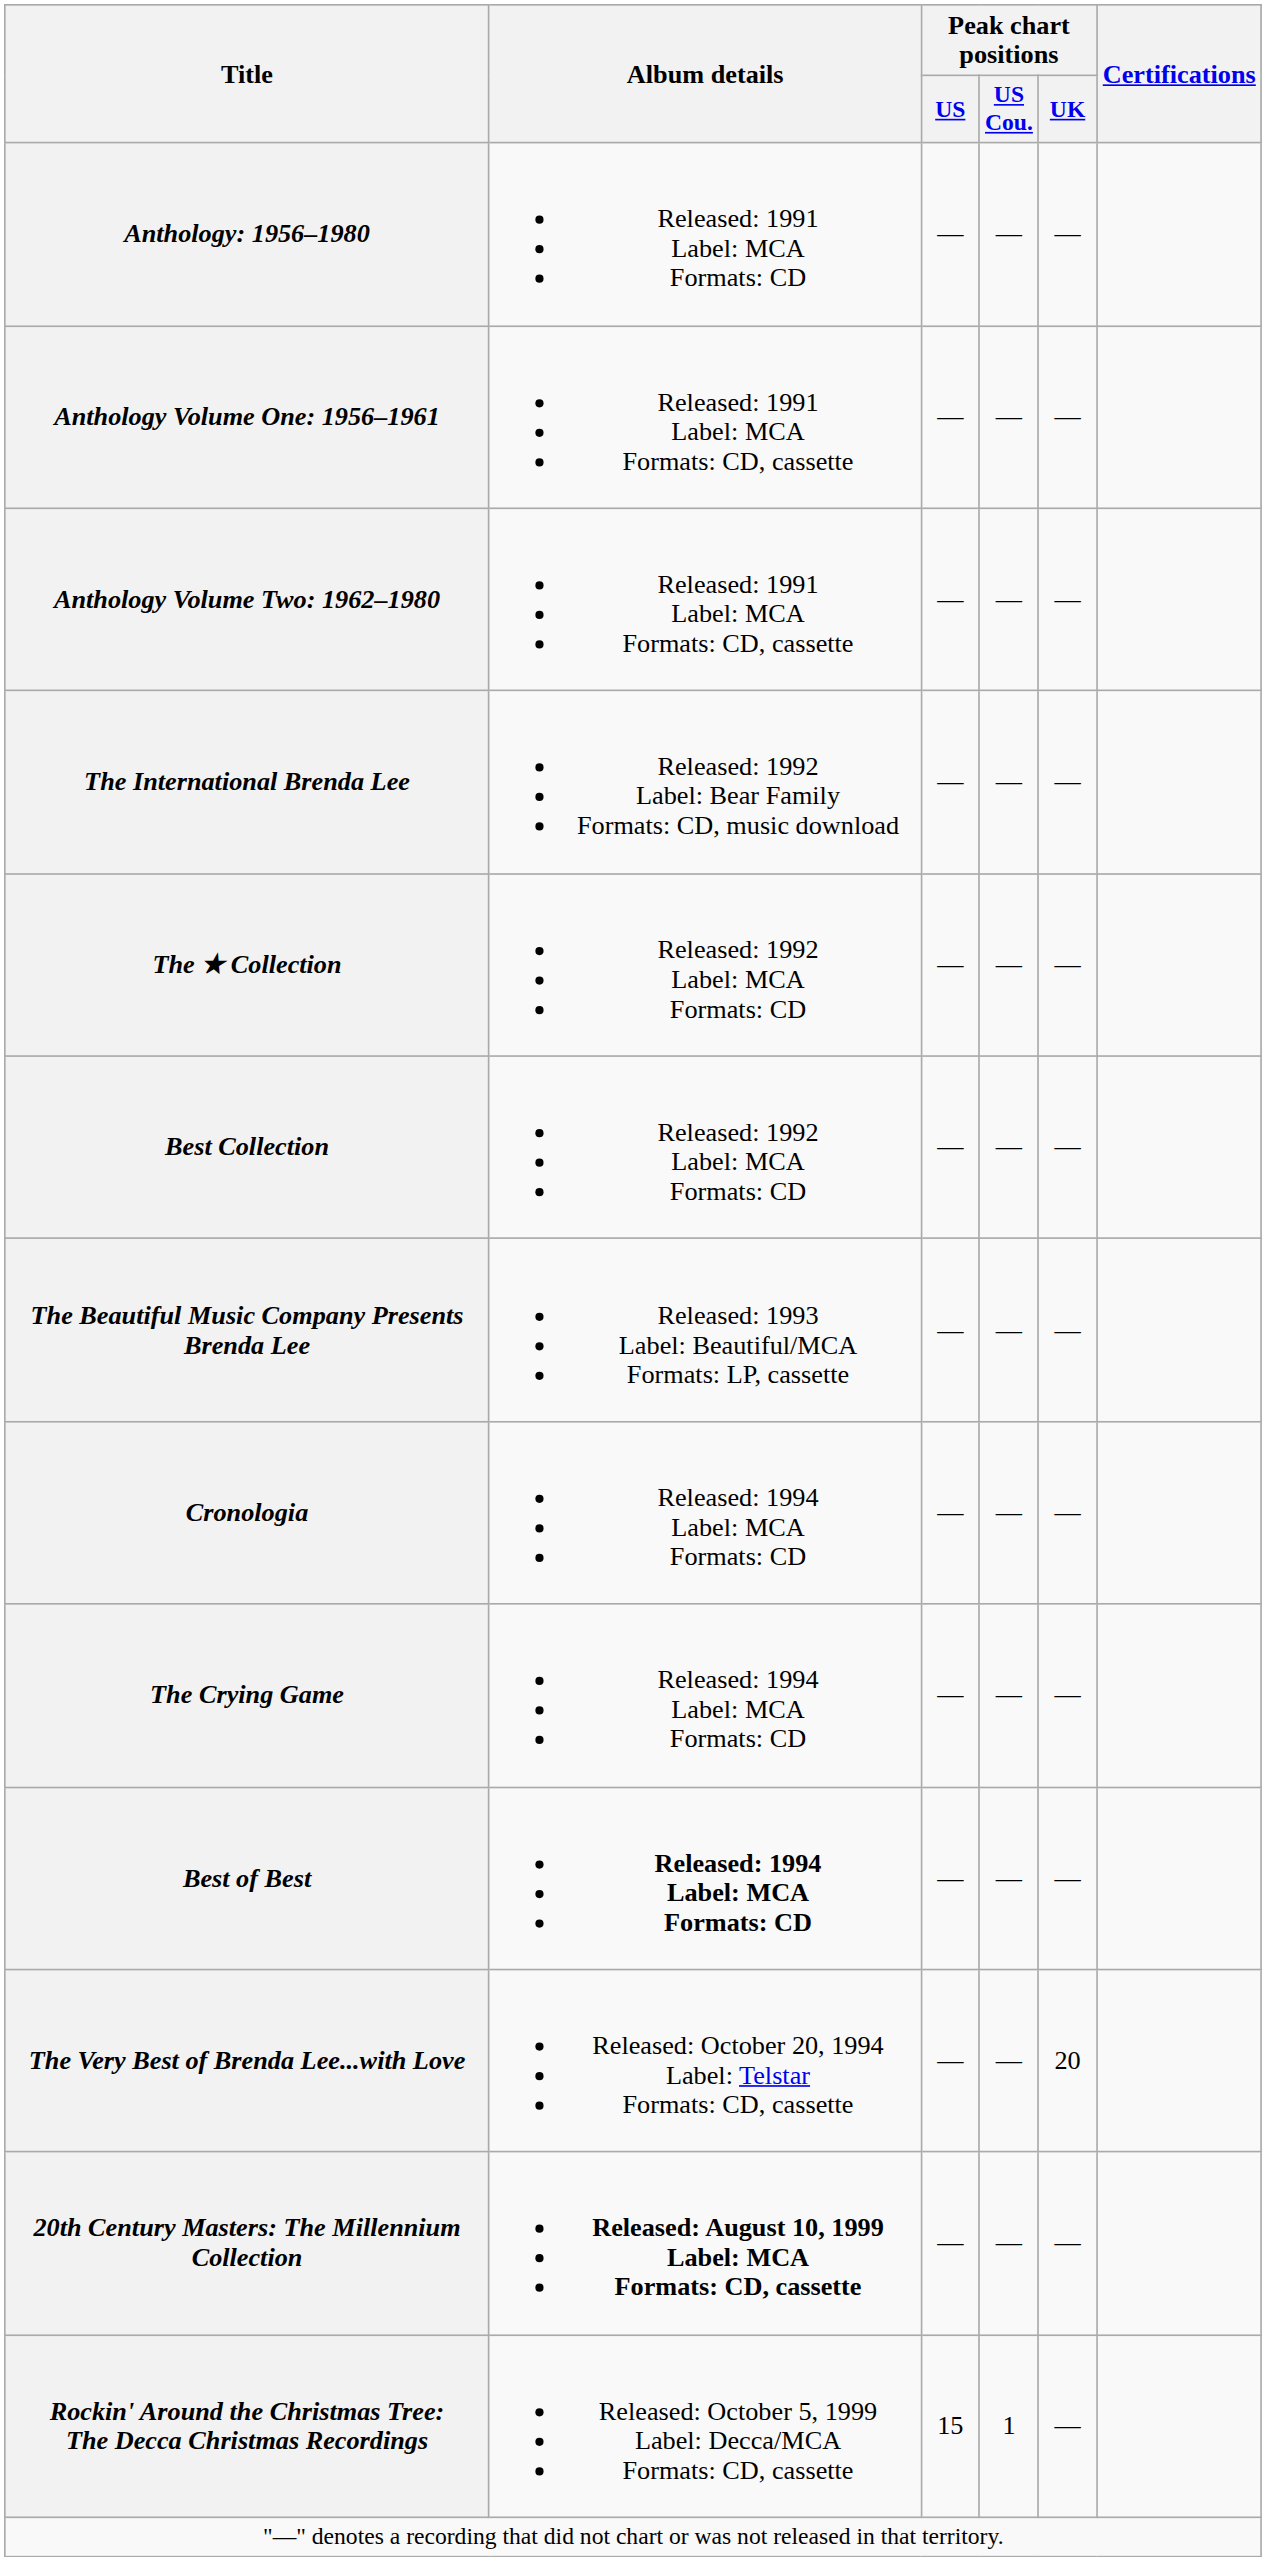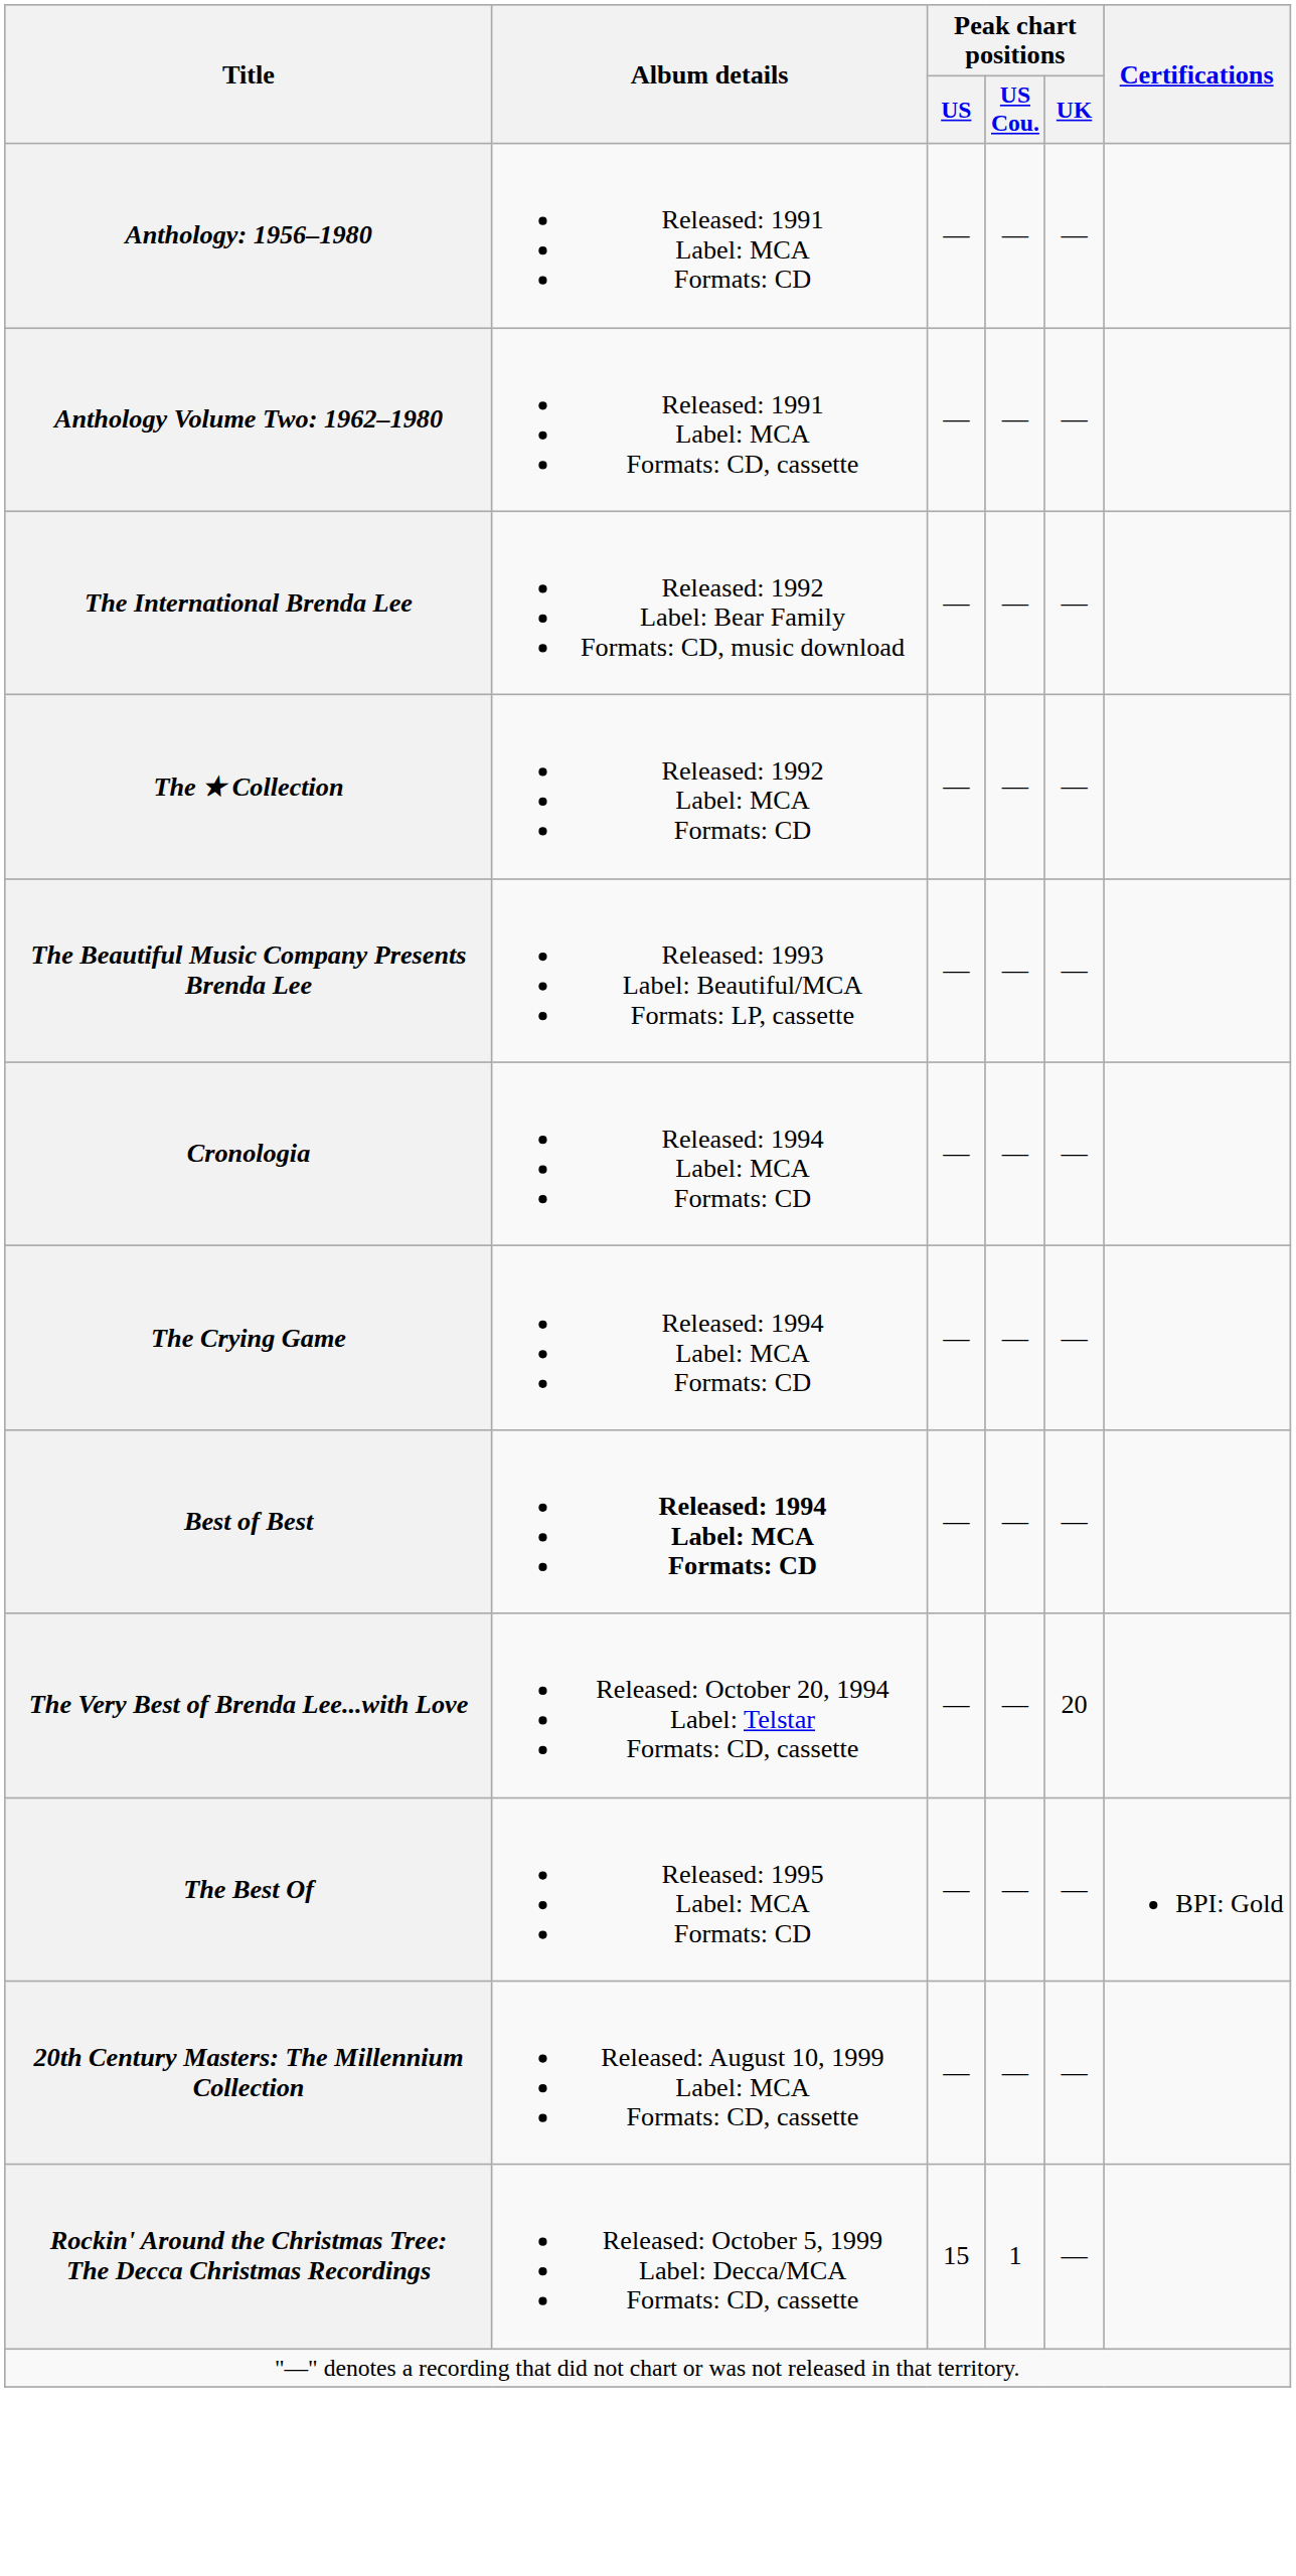- row: Anthology Volume One: 1956–1961 | Released: 1991 Label: MCA Formats: CD, cassette | — | — | —
- row: Best Collection | Released: 1992 Label: MCA Formats: CD | — | — | —
+ row: The Best Of | Released: 1995 Label: MCA Formats: CD | — | — | — | BPI: Gold
20th Century Masters: The Millennium Collection | Album details: bold -> normal
